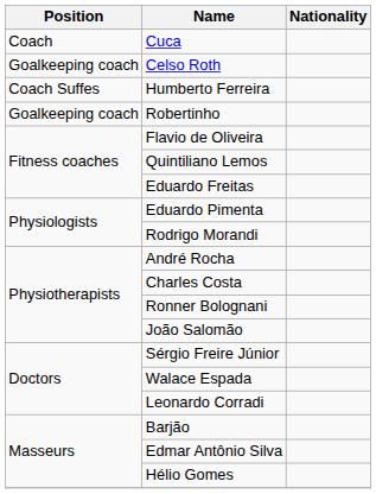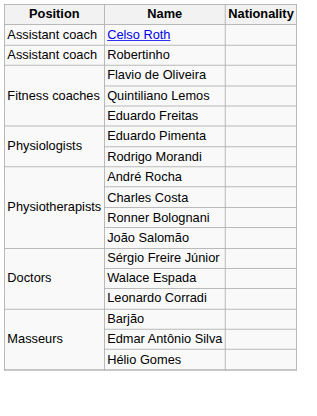- row: Coach | Cuca
Celso Roth | Position: Goalkeeping coach -> Assistant coach
- row: Coach Suffes | Humberto Ferreira
Robertinho | Position: Goalkeeping coach -> Assistant coach
